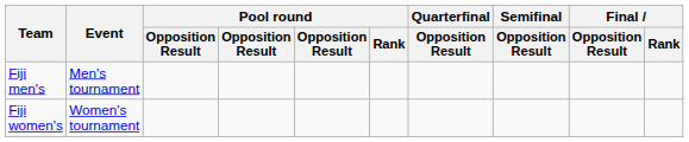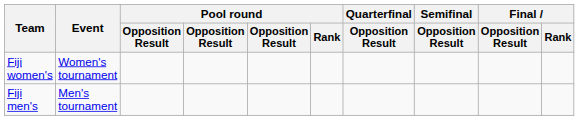rows swapped: Fiji men's <-> Fiji women's
